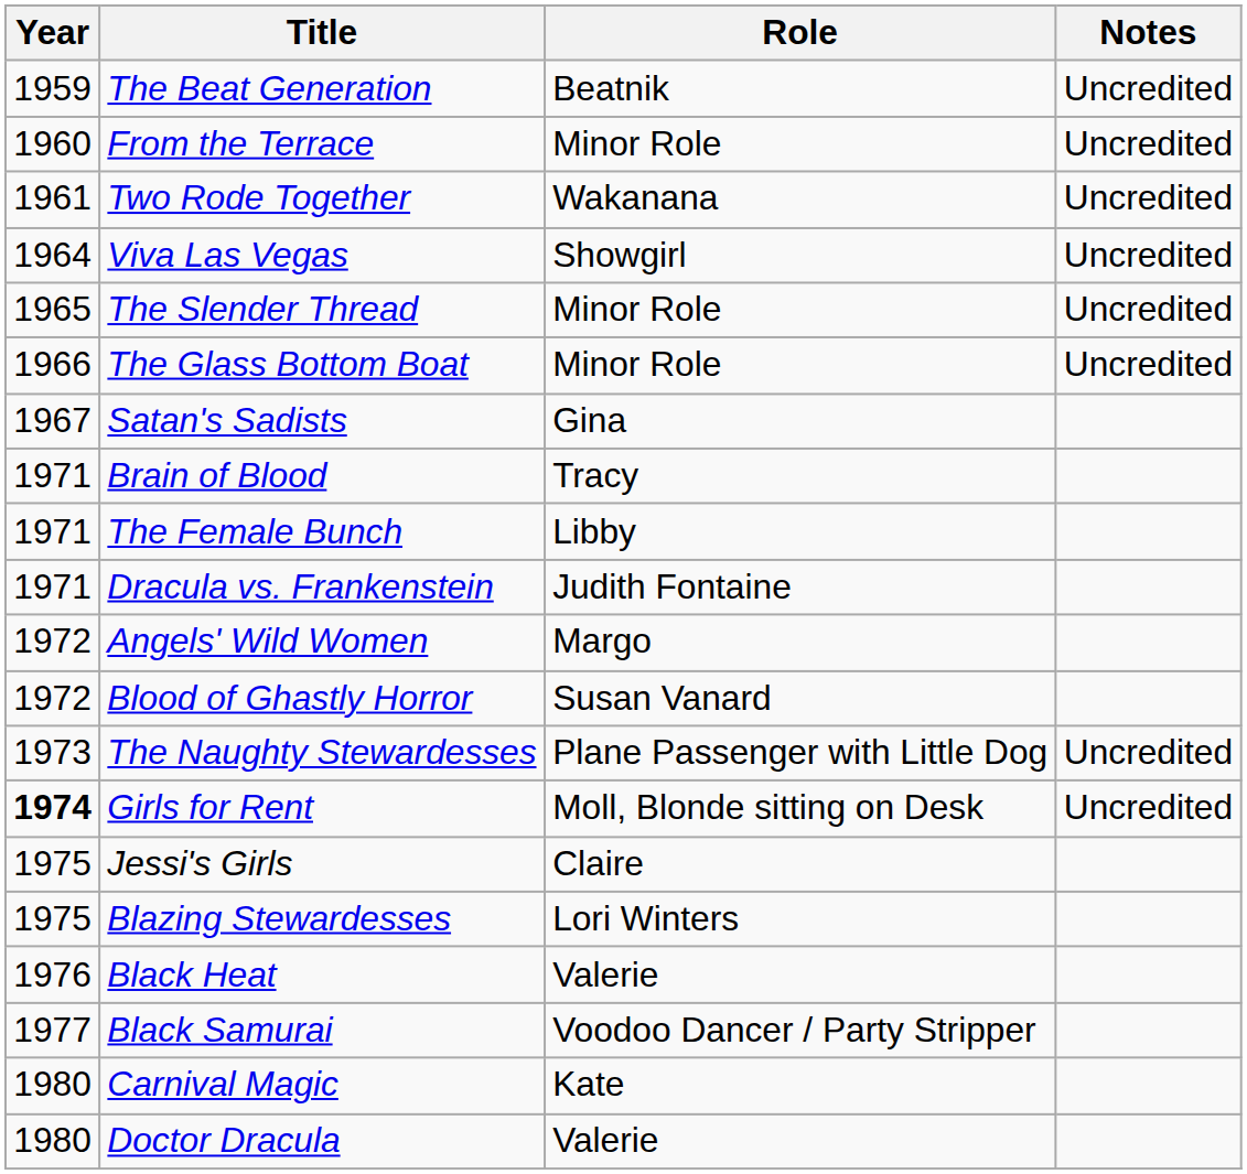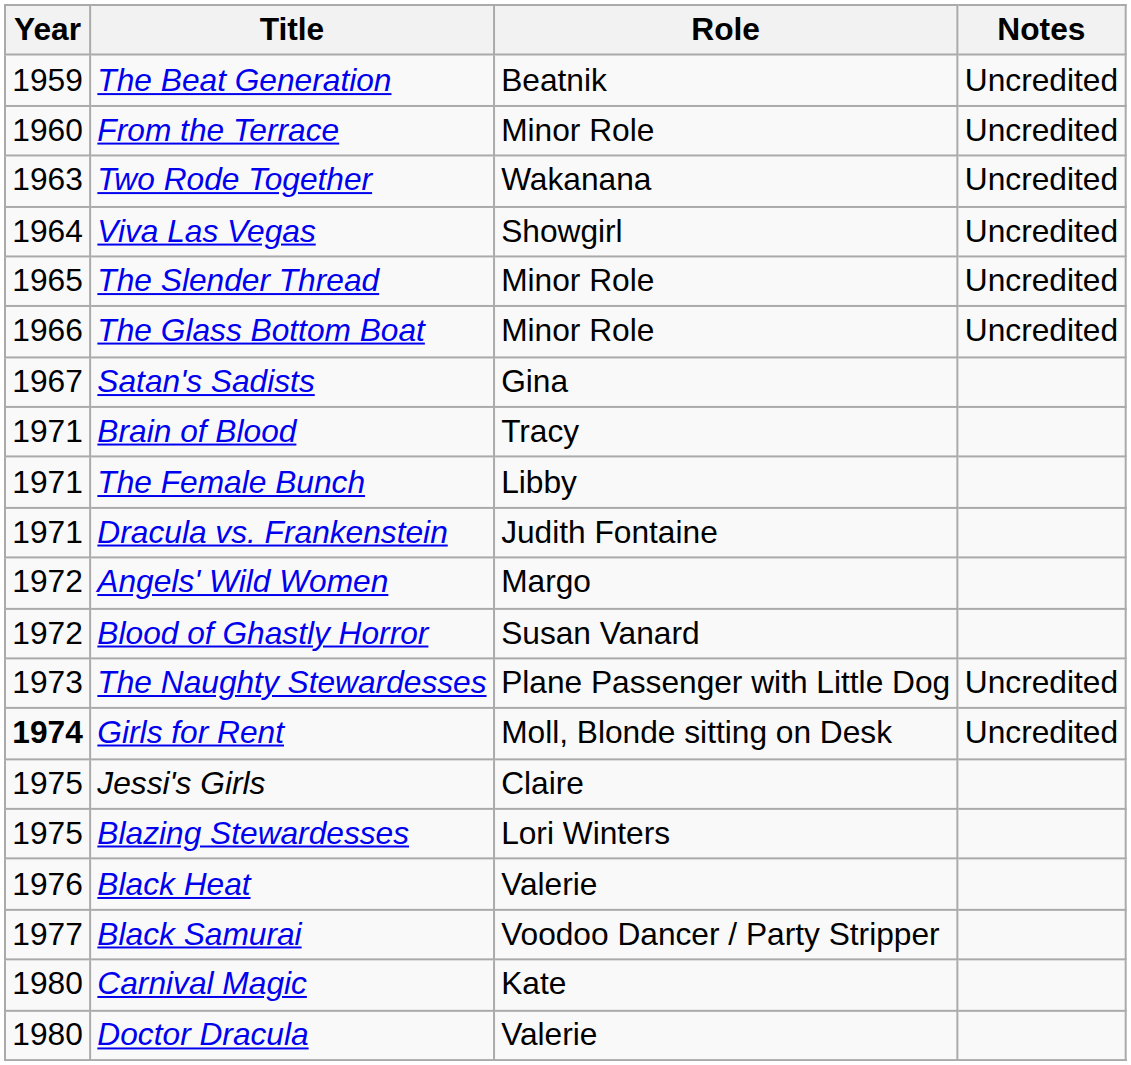Two Rode Together | Year: 1961 -> 1963
